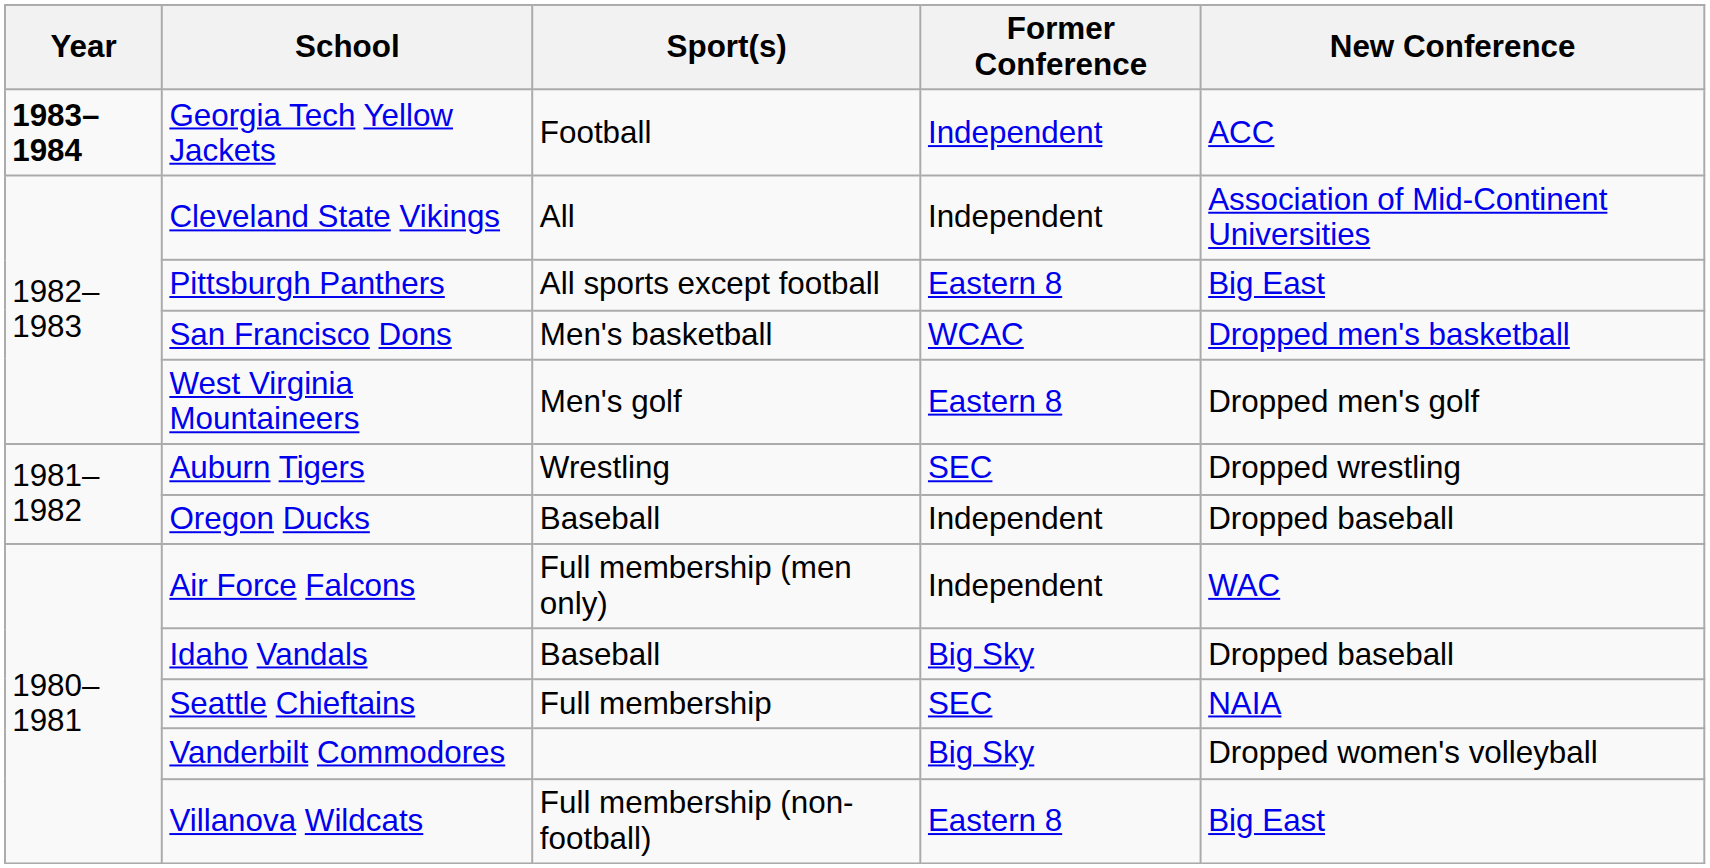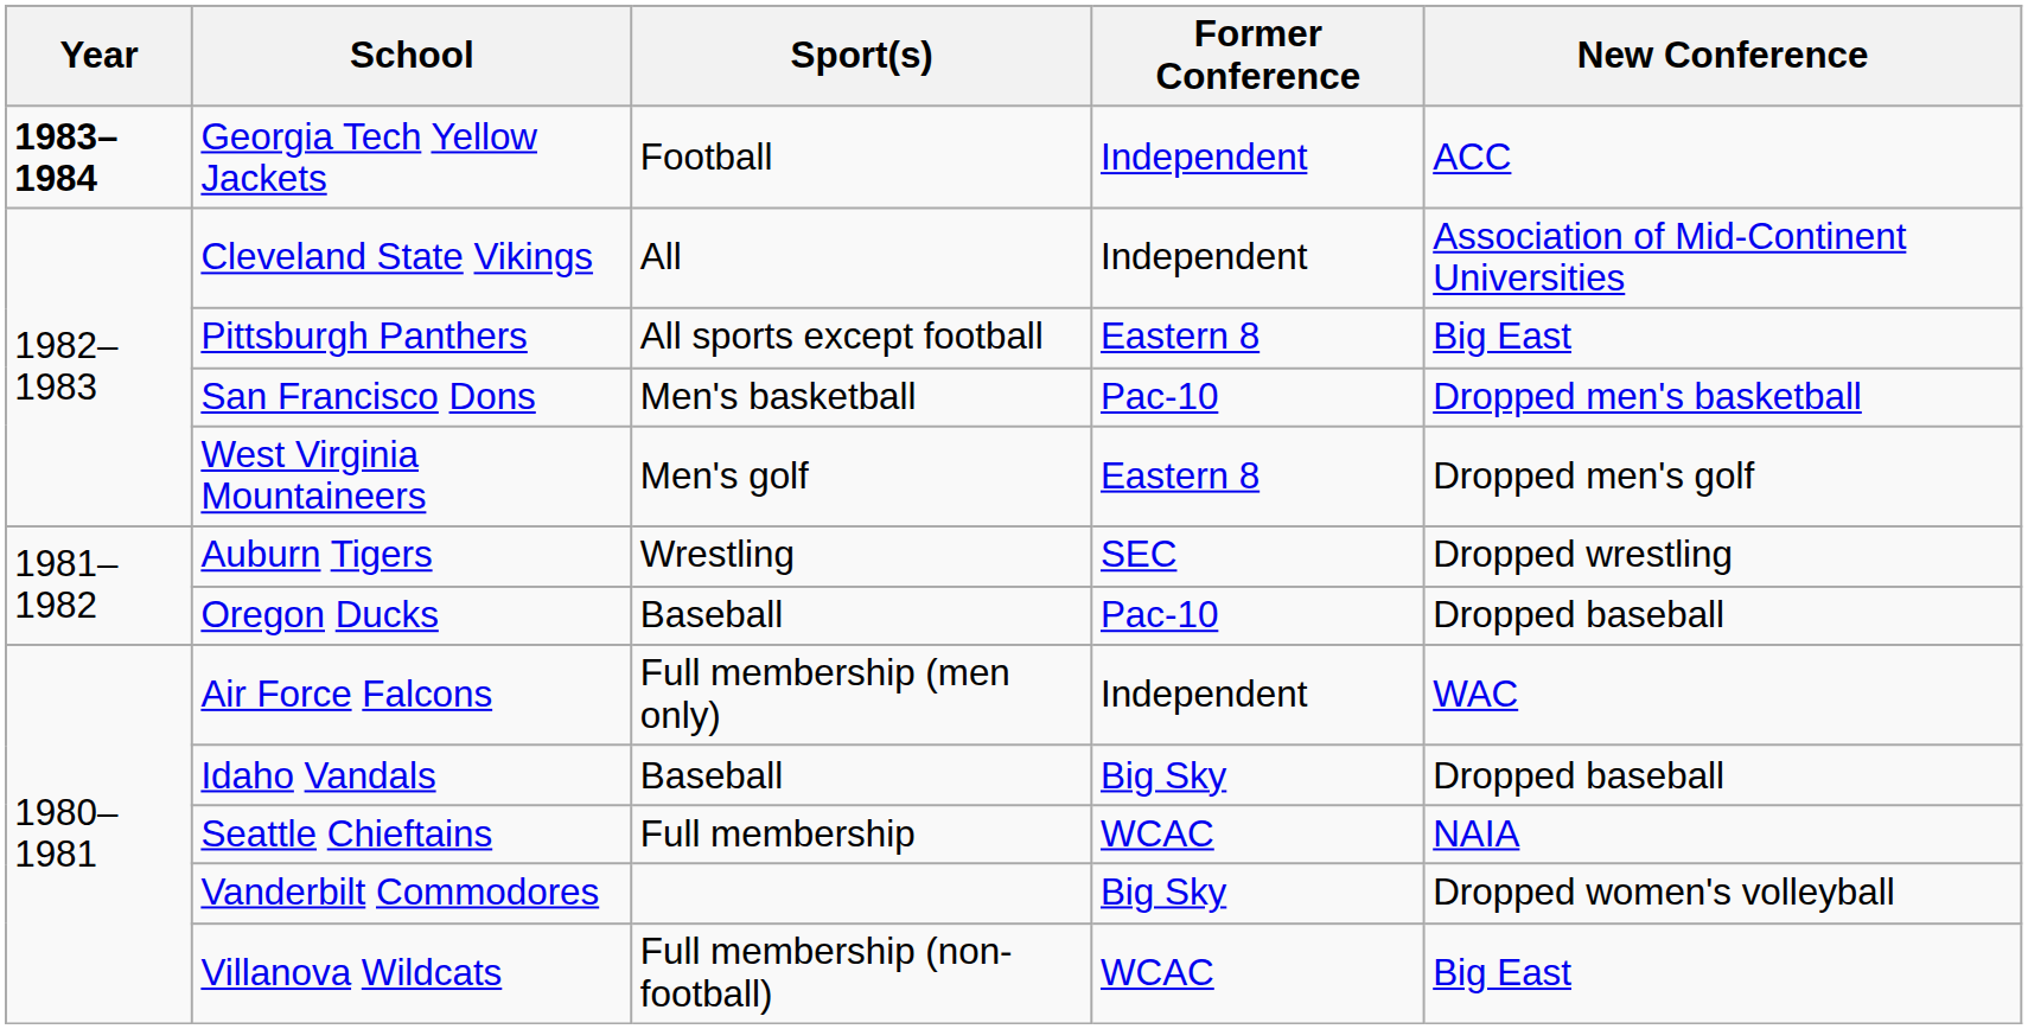San Francisco Dons | Former Conference: WCAC -> Pac-10
Oregon Ducks | Former Conference: Independent -> Pac-10
Seattle Chieftains | Former Conference: SEC -> WCAC
Villanova Wildcats | Former Conference: Eastern 8 -> WCAC
